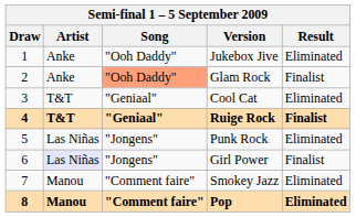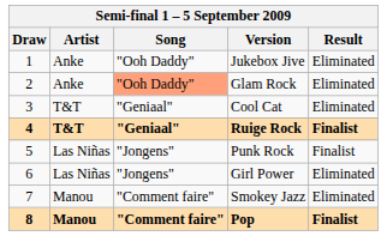Glam Rock | Result: Finalist -> Eliminated
Punk Rock | Result: Eliminated -> Finalist
Girl Power | Artist: lavender background -> no background
Girl Power | Result: Finalist -> Eliminated
Pop | Result: Eliminated -> Finalist
